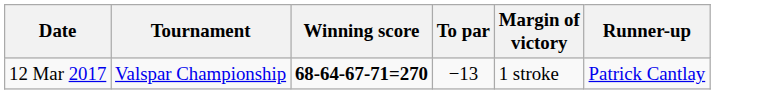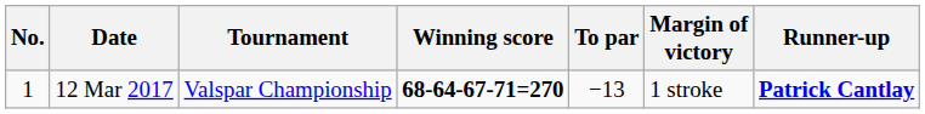+ column: No. | 1
12 Mar 2017 | Runner-up: normal -> bold
